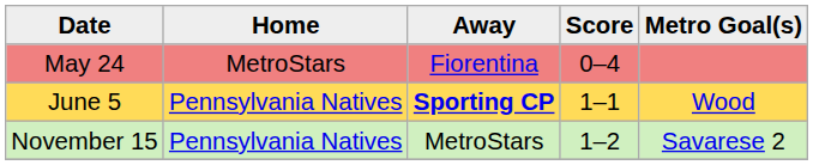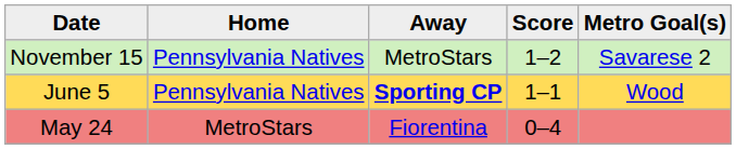rows swapped: May 24 <-> November 15
